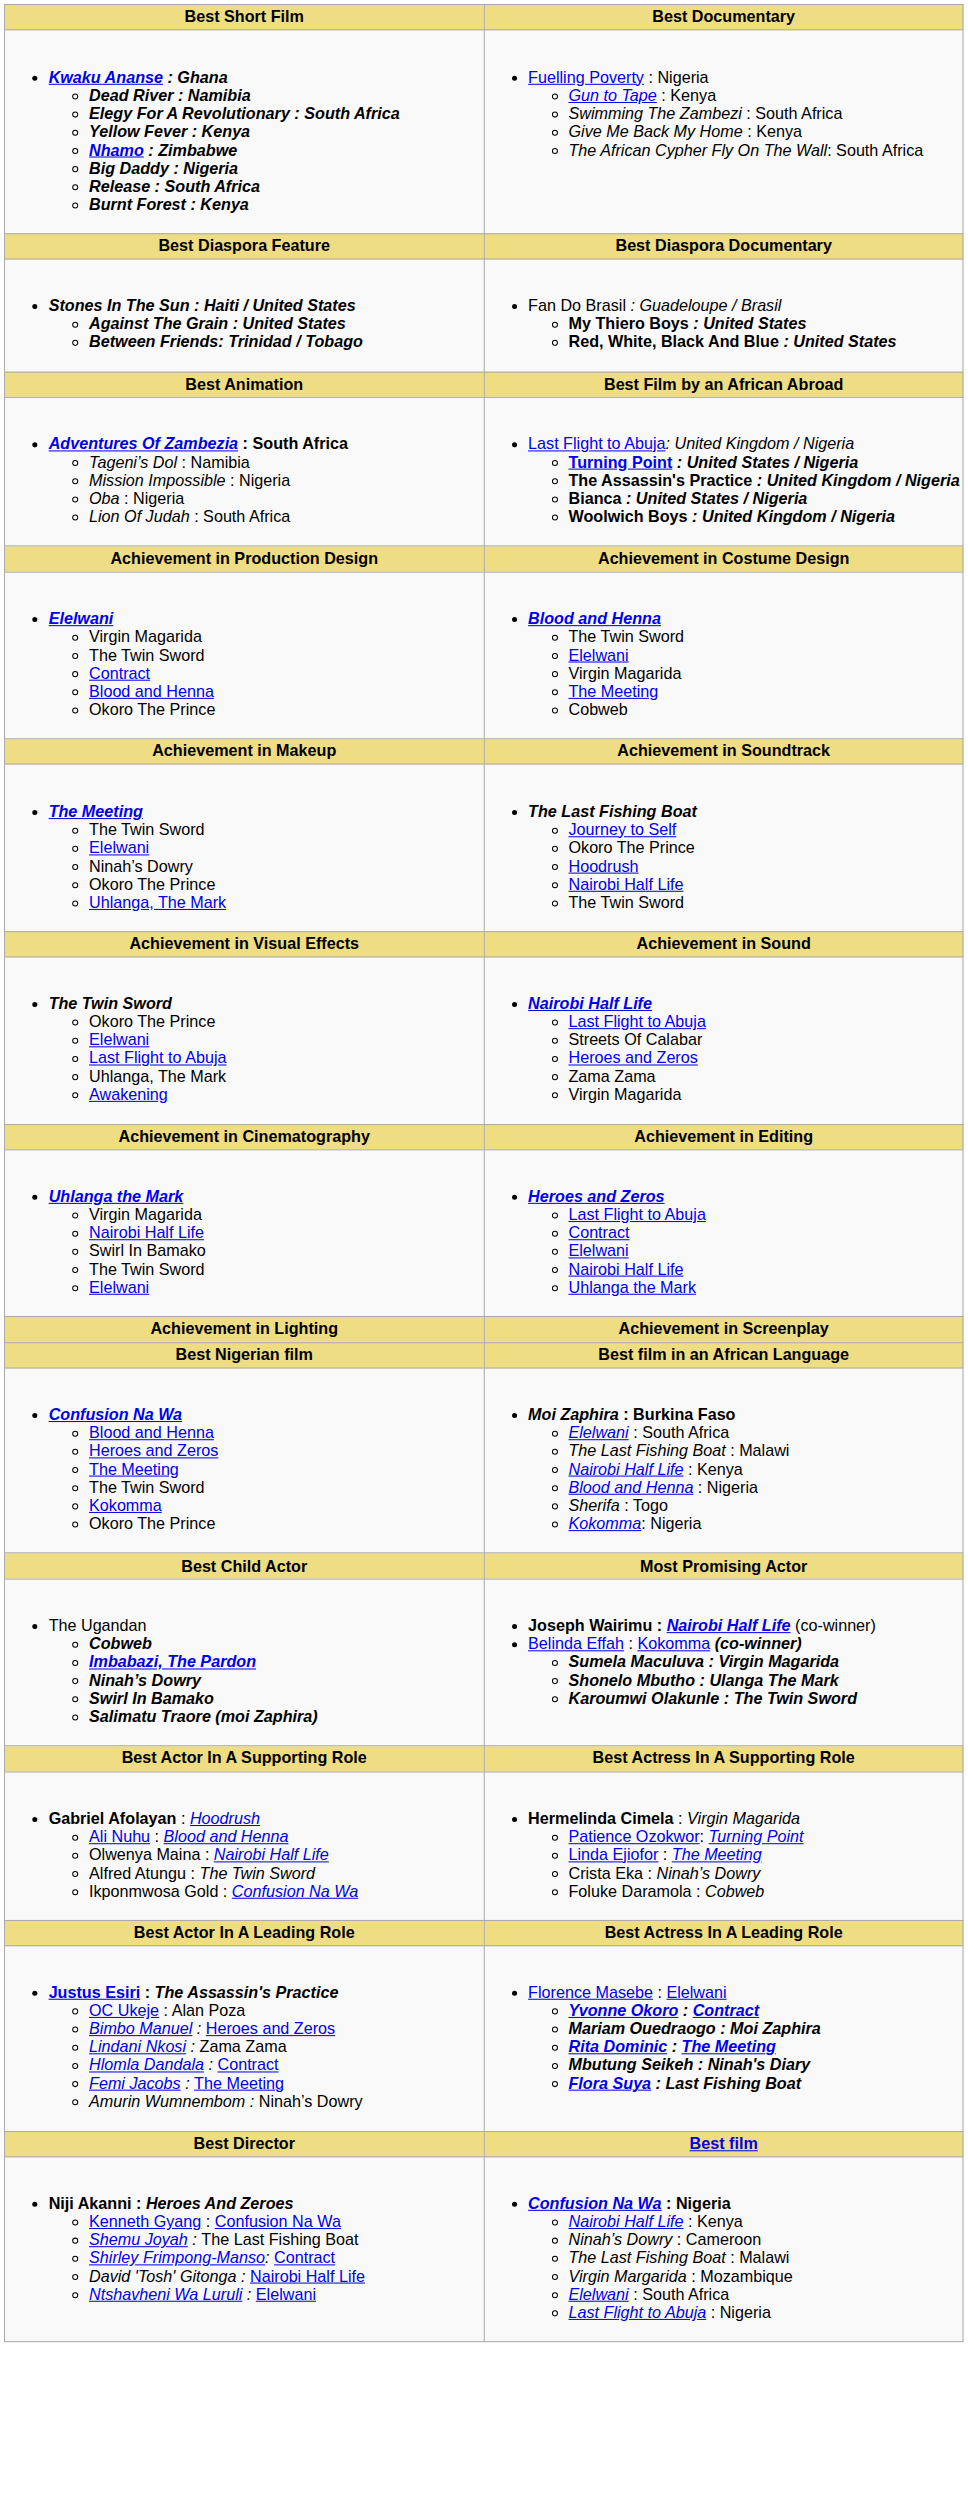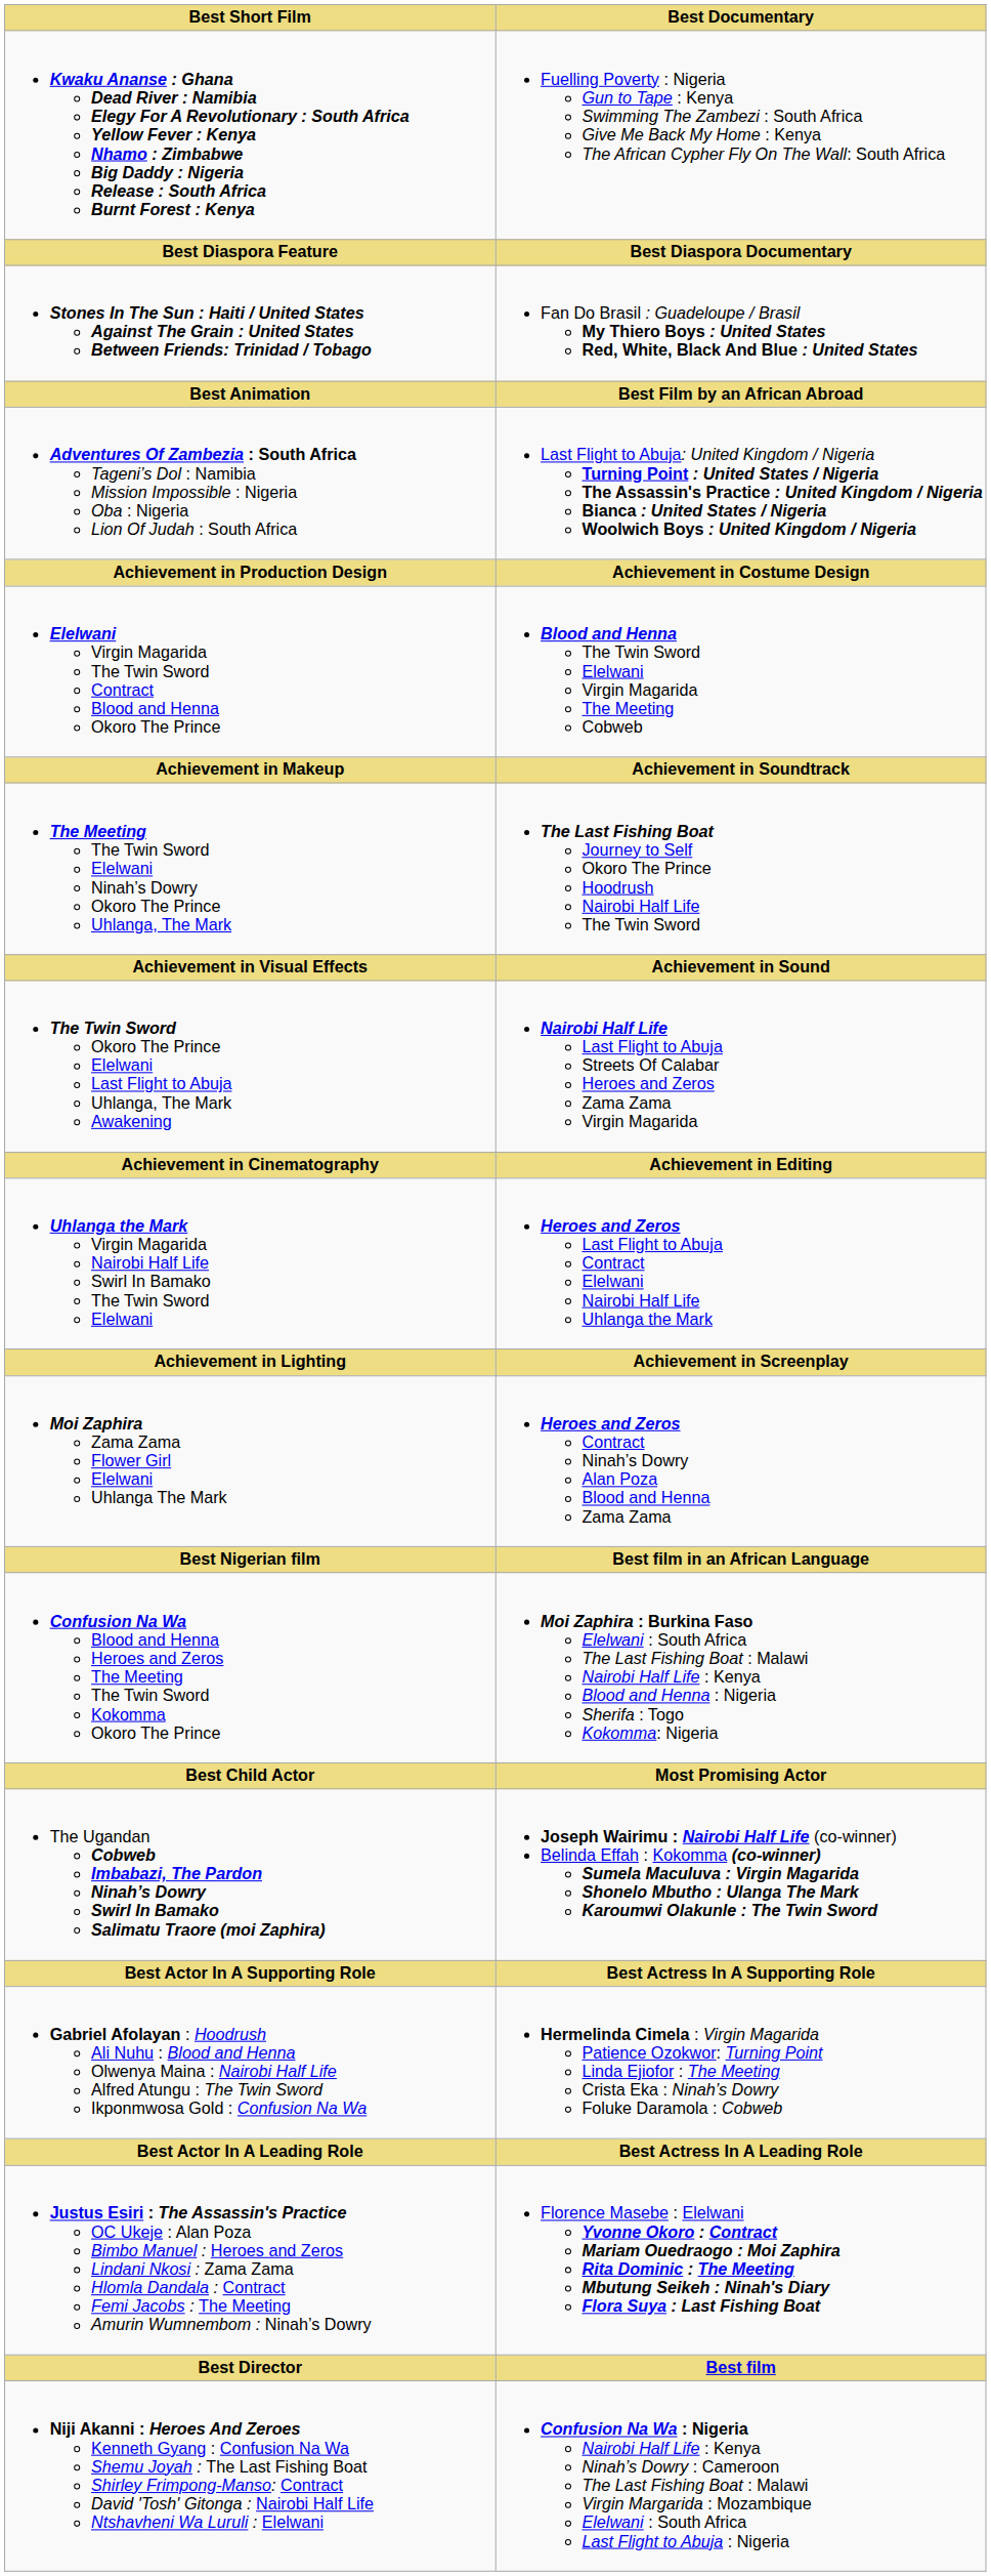+ row: Moi Zaphira Zama Zama Flower Girl Elelwani Uhlanga The Mark | Heroes and Zeros Contract Ninah’s Dowry Alan Poza Blood and Henna Zama Zama
